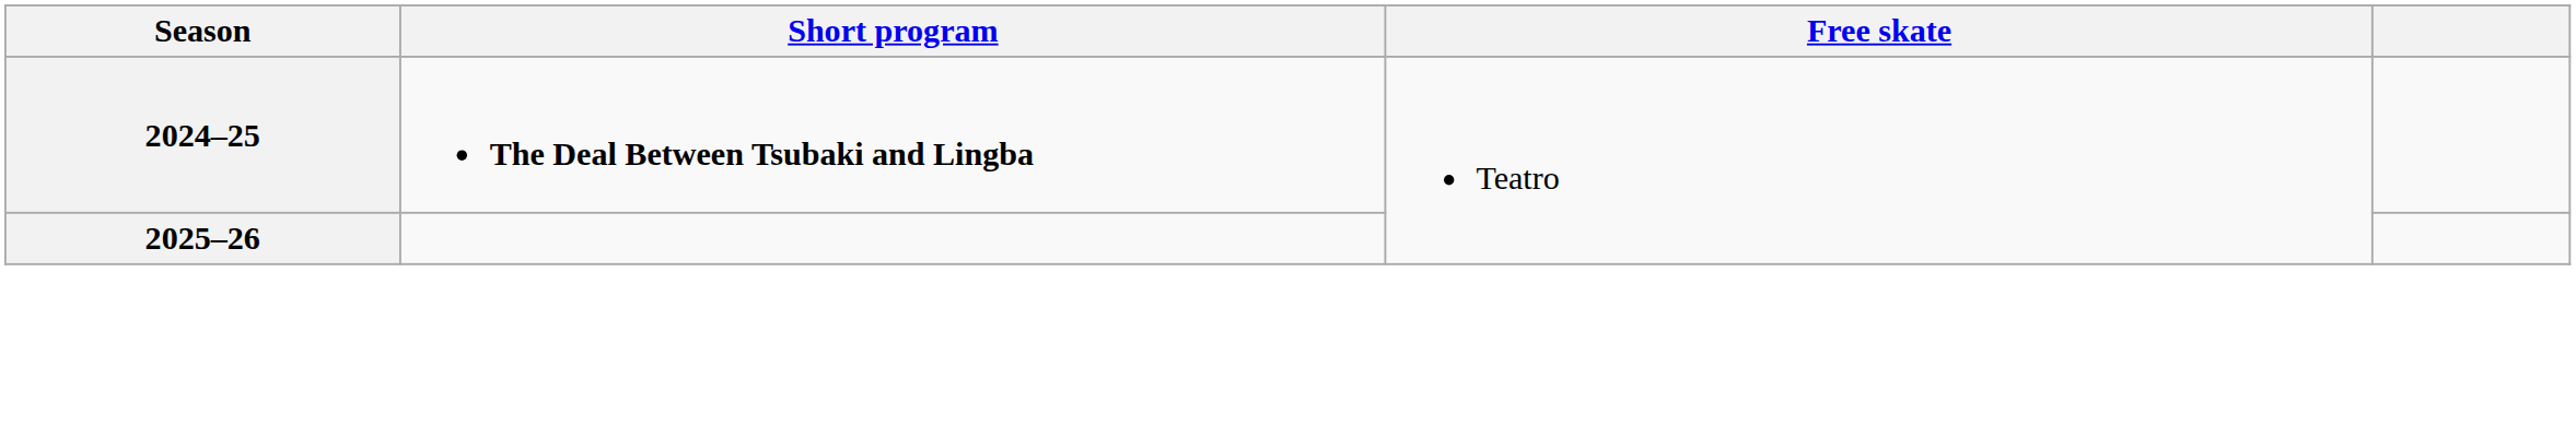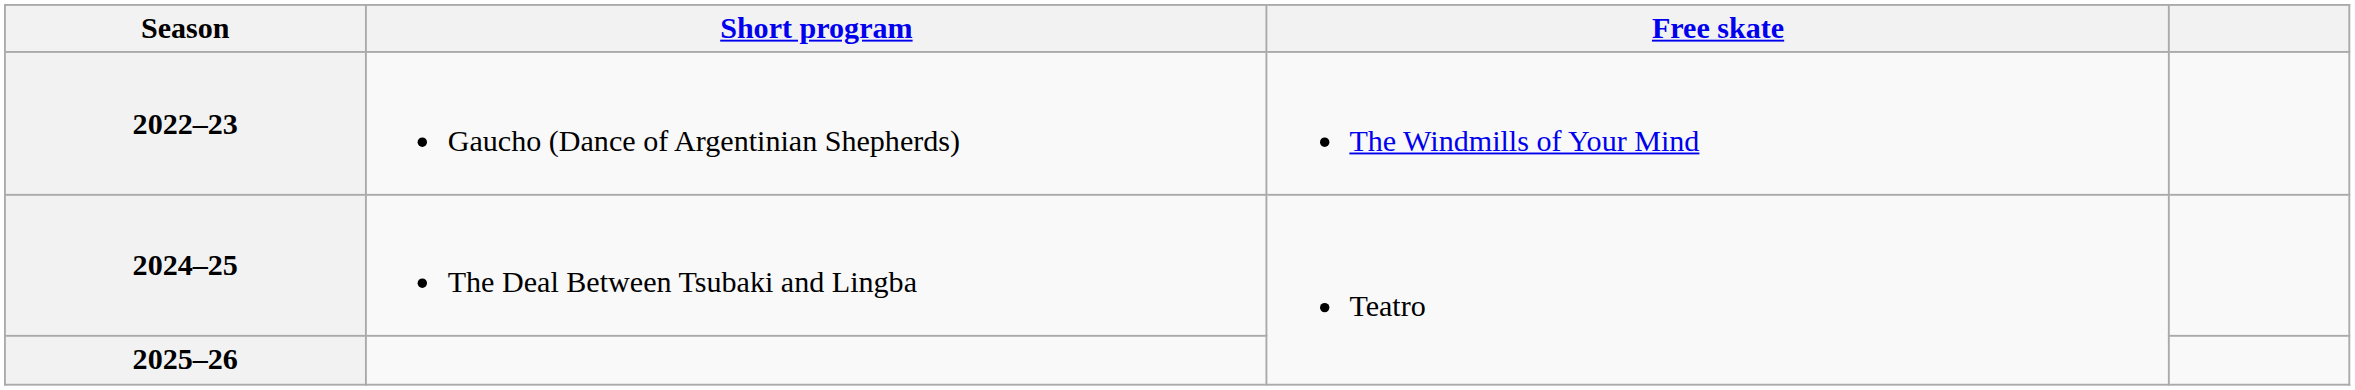+ row: 2022–23 | Gaucho (Dance of Argentinian Shepherds) | The Windmills of Your Mind
2024–25 | Short program: bold -> normal
